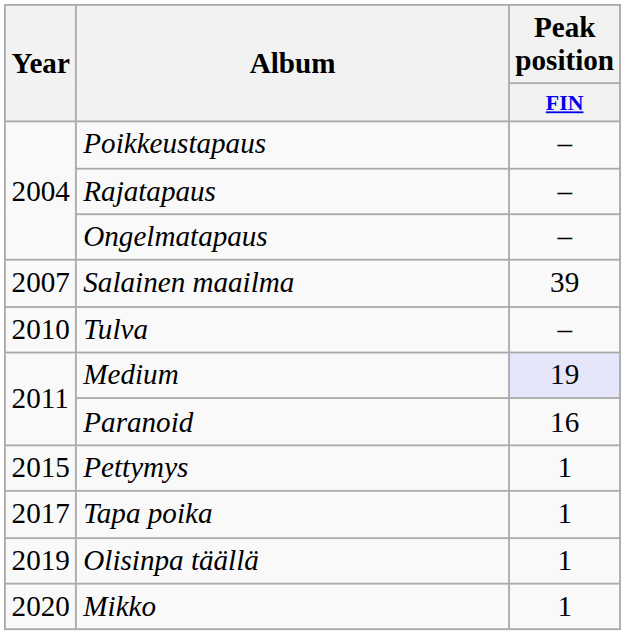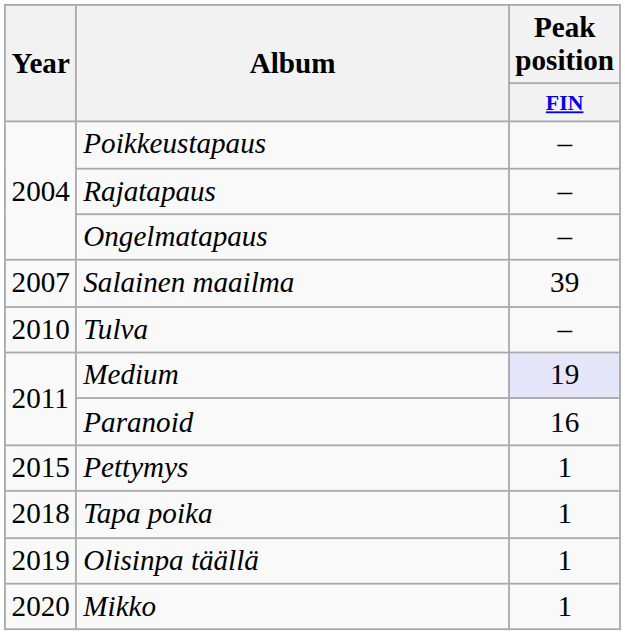Tapa poika | Year: 2017 -> 2018
